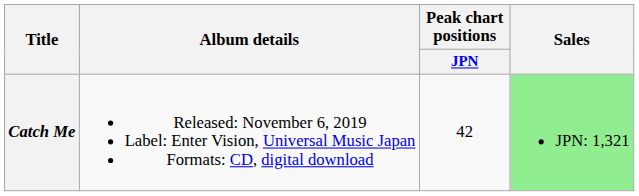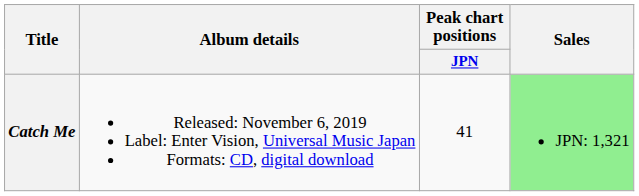Catch Me | Peak chart positions / JPN: 42 -> 41
